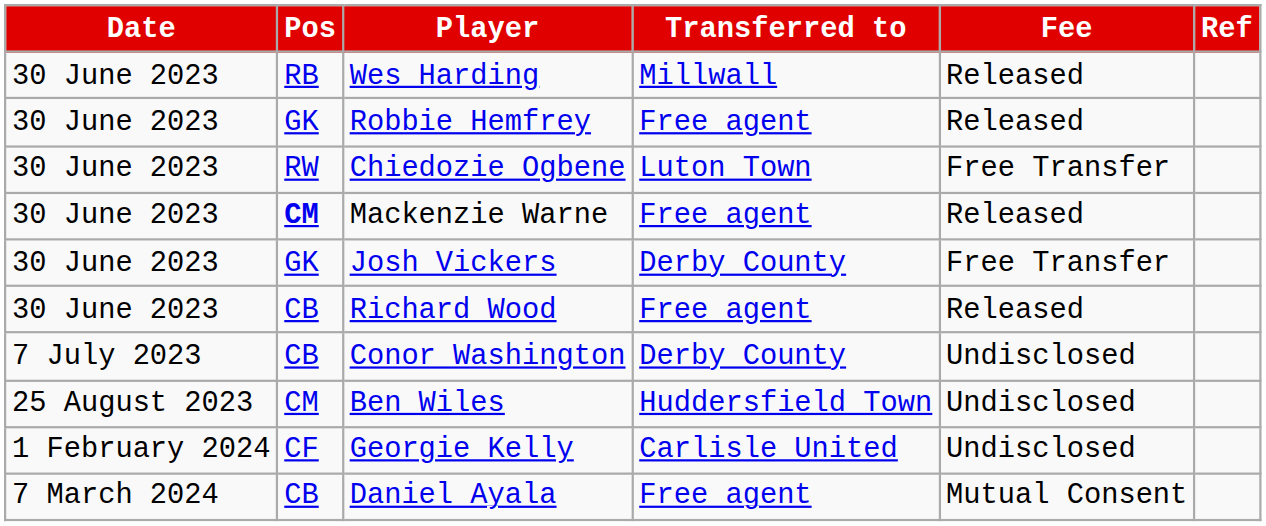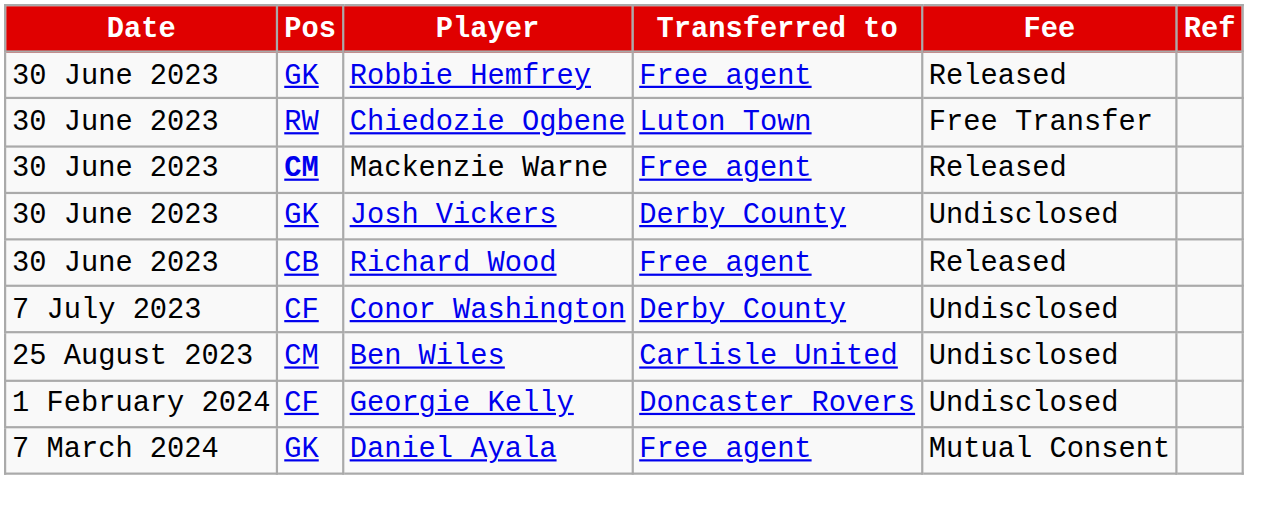- row: 30 June 2023 | RB | Wes Harding | Millwall | Released
Josh Vickers | Fee: Free Transfer -> Undisclosed
Conor Washington | Pos: CB -> CF
Ben Wiles | Transferred to: Huddersfield Town -> Carlisle United
Georgie Kelly | Transferred to: Carlisle United -> Doncaster Rovers
Daniel Ayala | Pos: CB -> GK
